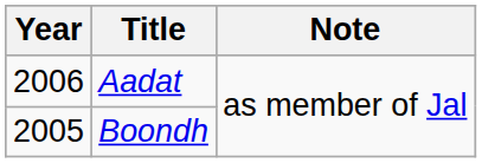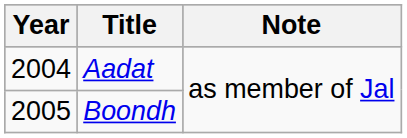Aadat | Year: 2006 -> 2004
